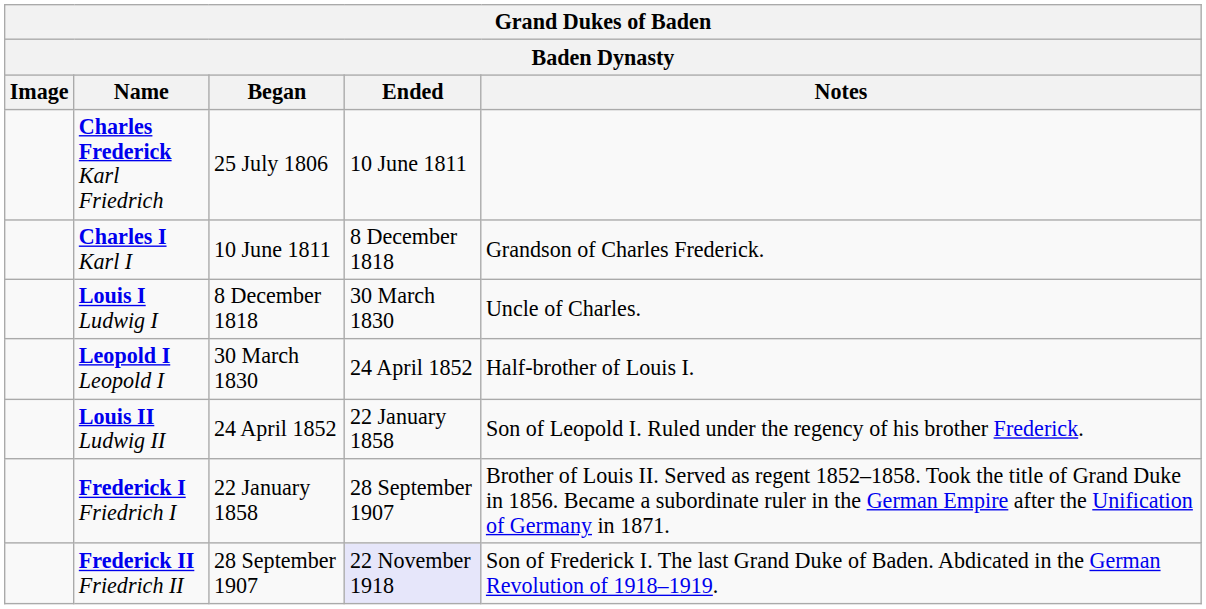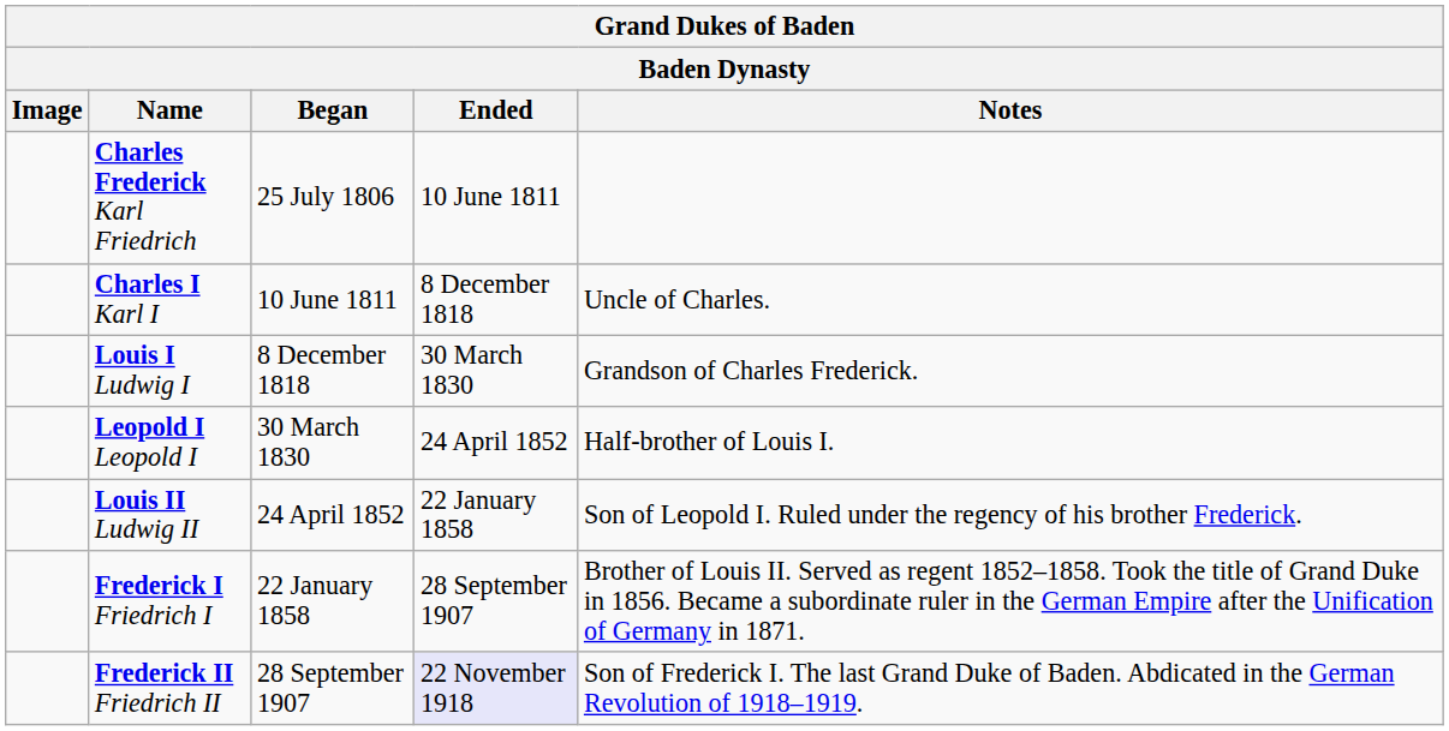Charles I Karl I | Notes: Grandson of Charles Frederick. -> Uncle of Charles.
Louis I Ludwig I | Notes: Uncle of Charles. -> Grandson of Charles Frederick.
